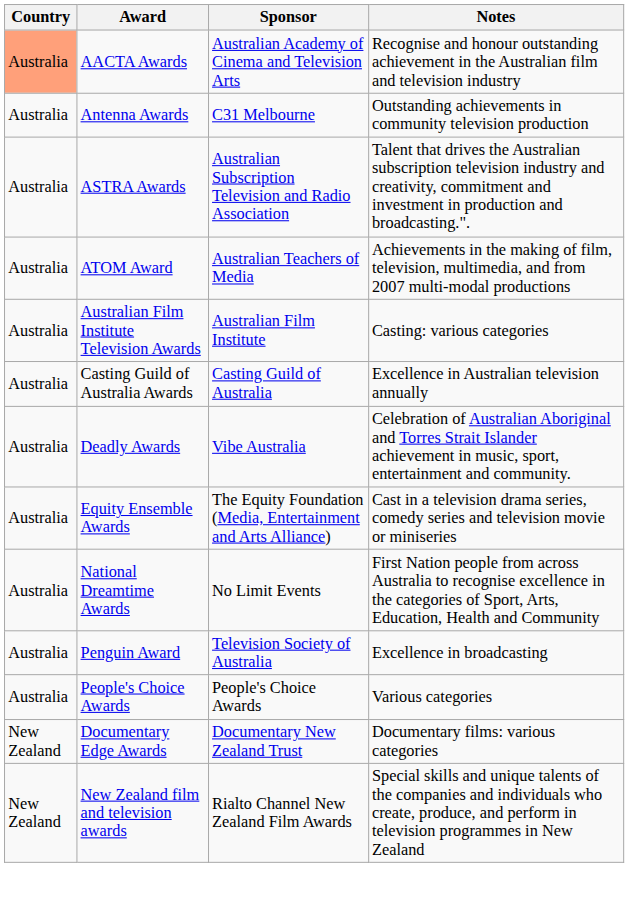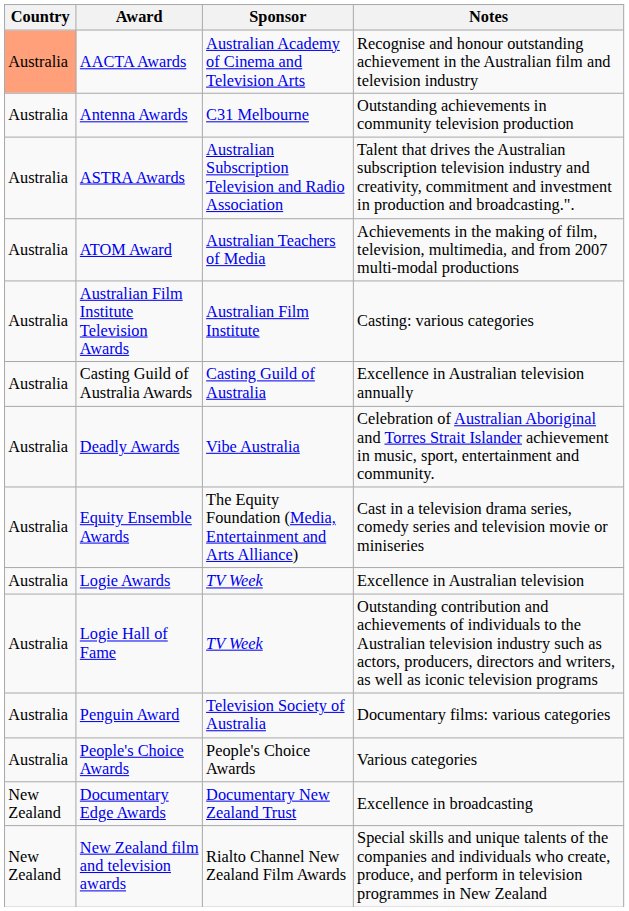+ row: Australia | Logie Awards | TV Week | Excellence in Australian television
+ row: Australia | Logie Hall of Fame | TV Week | Outstanding contribution and achievements of individuals to the Australian television industry such as actors, producers, directors and writers, as well as iconic television programs
- row: Australia | National Dreamtime Awards | No Limit Events | First Nation people from across Australia to recognise excellence in the categories of Sport, Arts, Education, Health and Community
Penguin Award | Notes: Excellence in broadcasting -> Documentary films: various categories
Documentary Edge Awards | Notes: Documentary films: various categories -> Excellence in broadcasting
